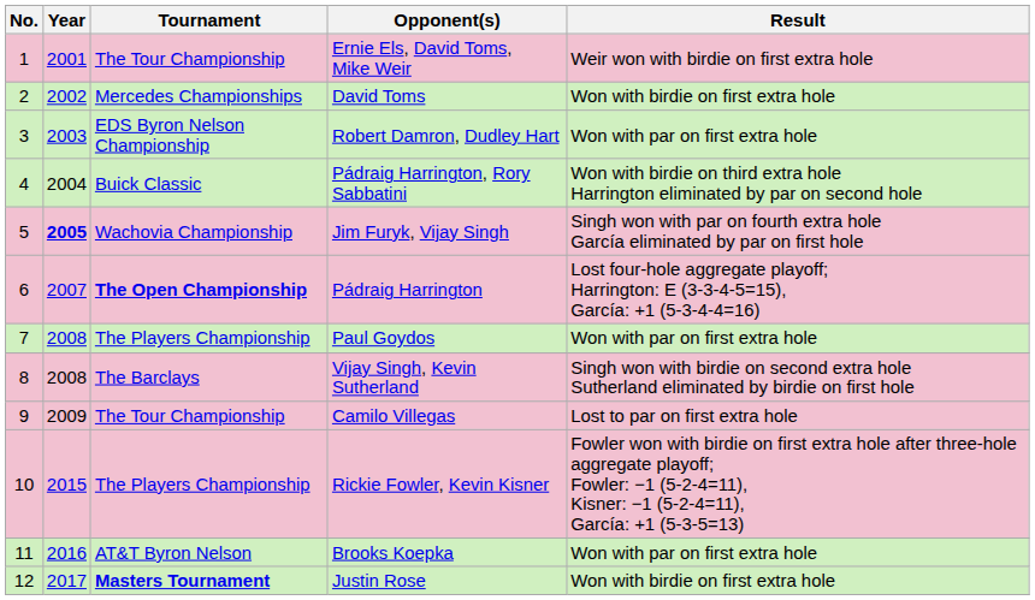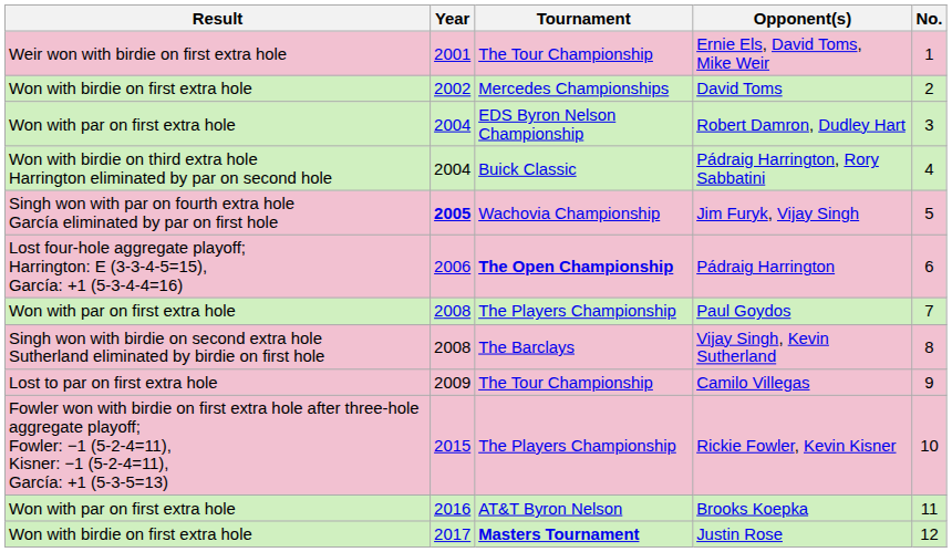columns swapped: No. <-> Result
Robert Damron, Dudley Hart | Year: 2003 -> 2004
Pádraig Harrington | Year: 2007 -> 2006
